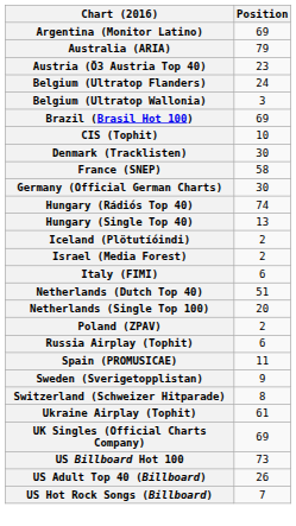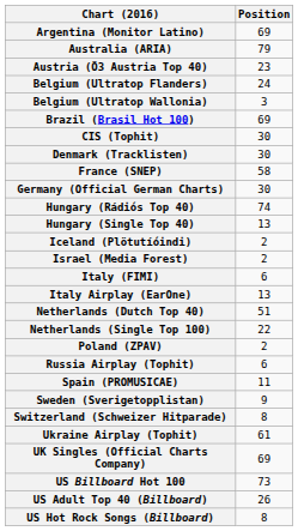CIS (Tophit) | Position: 10 -> 30
+ row: Italy Airplay (EarOne) | 13
Netherlands (Single Top 100) | Position: 20 -> 22
US Hot Rock Songs (Billboard) | Position: 7 -> 8
